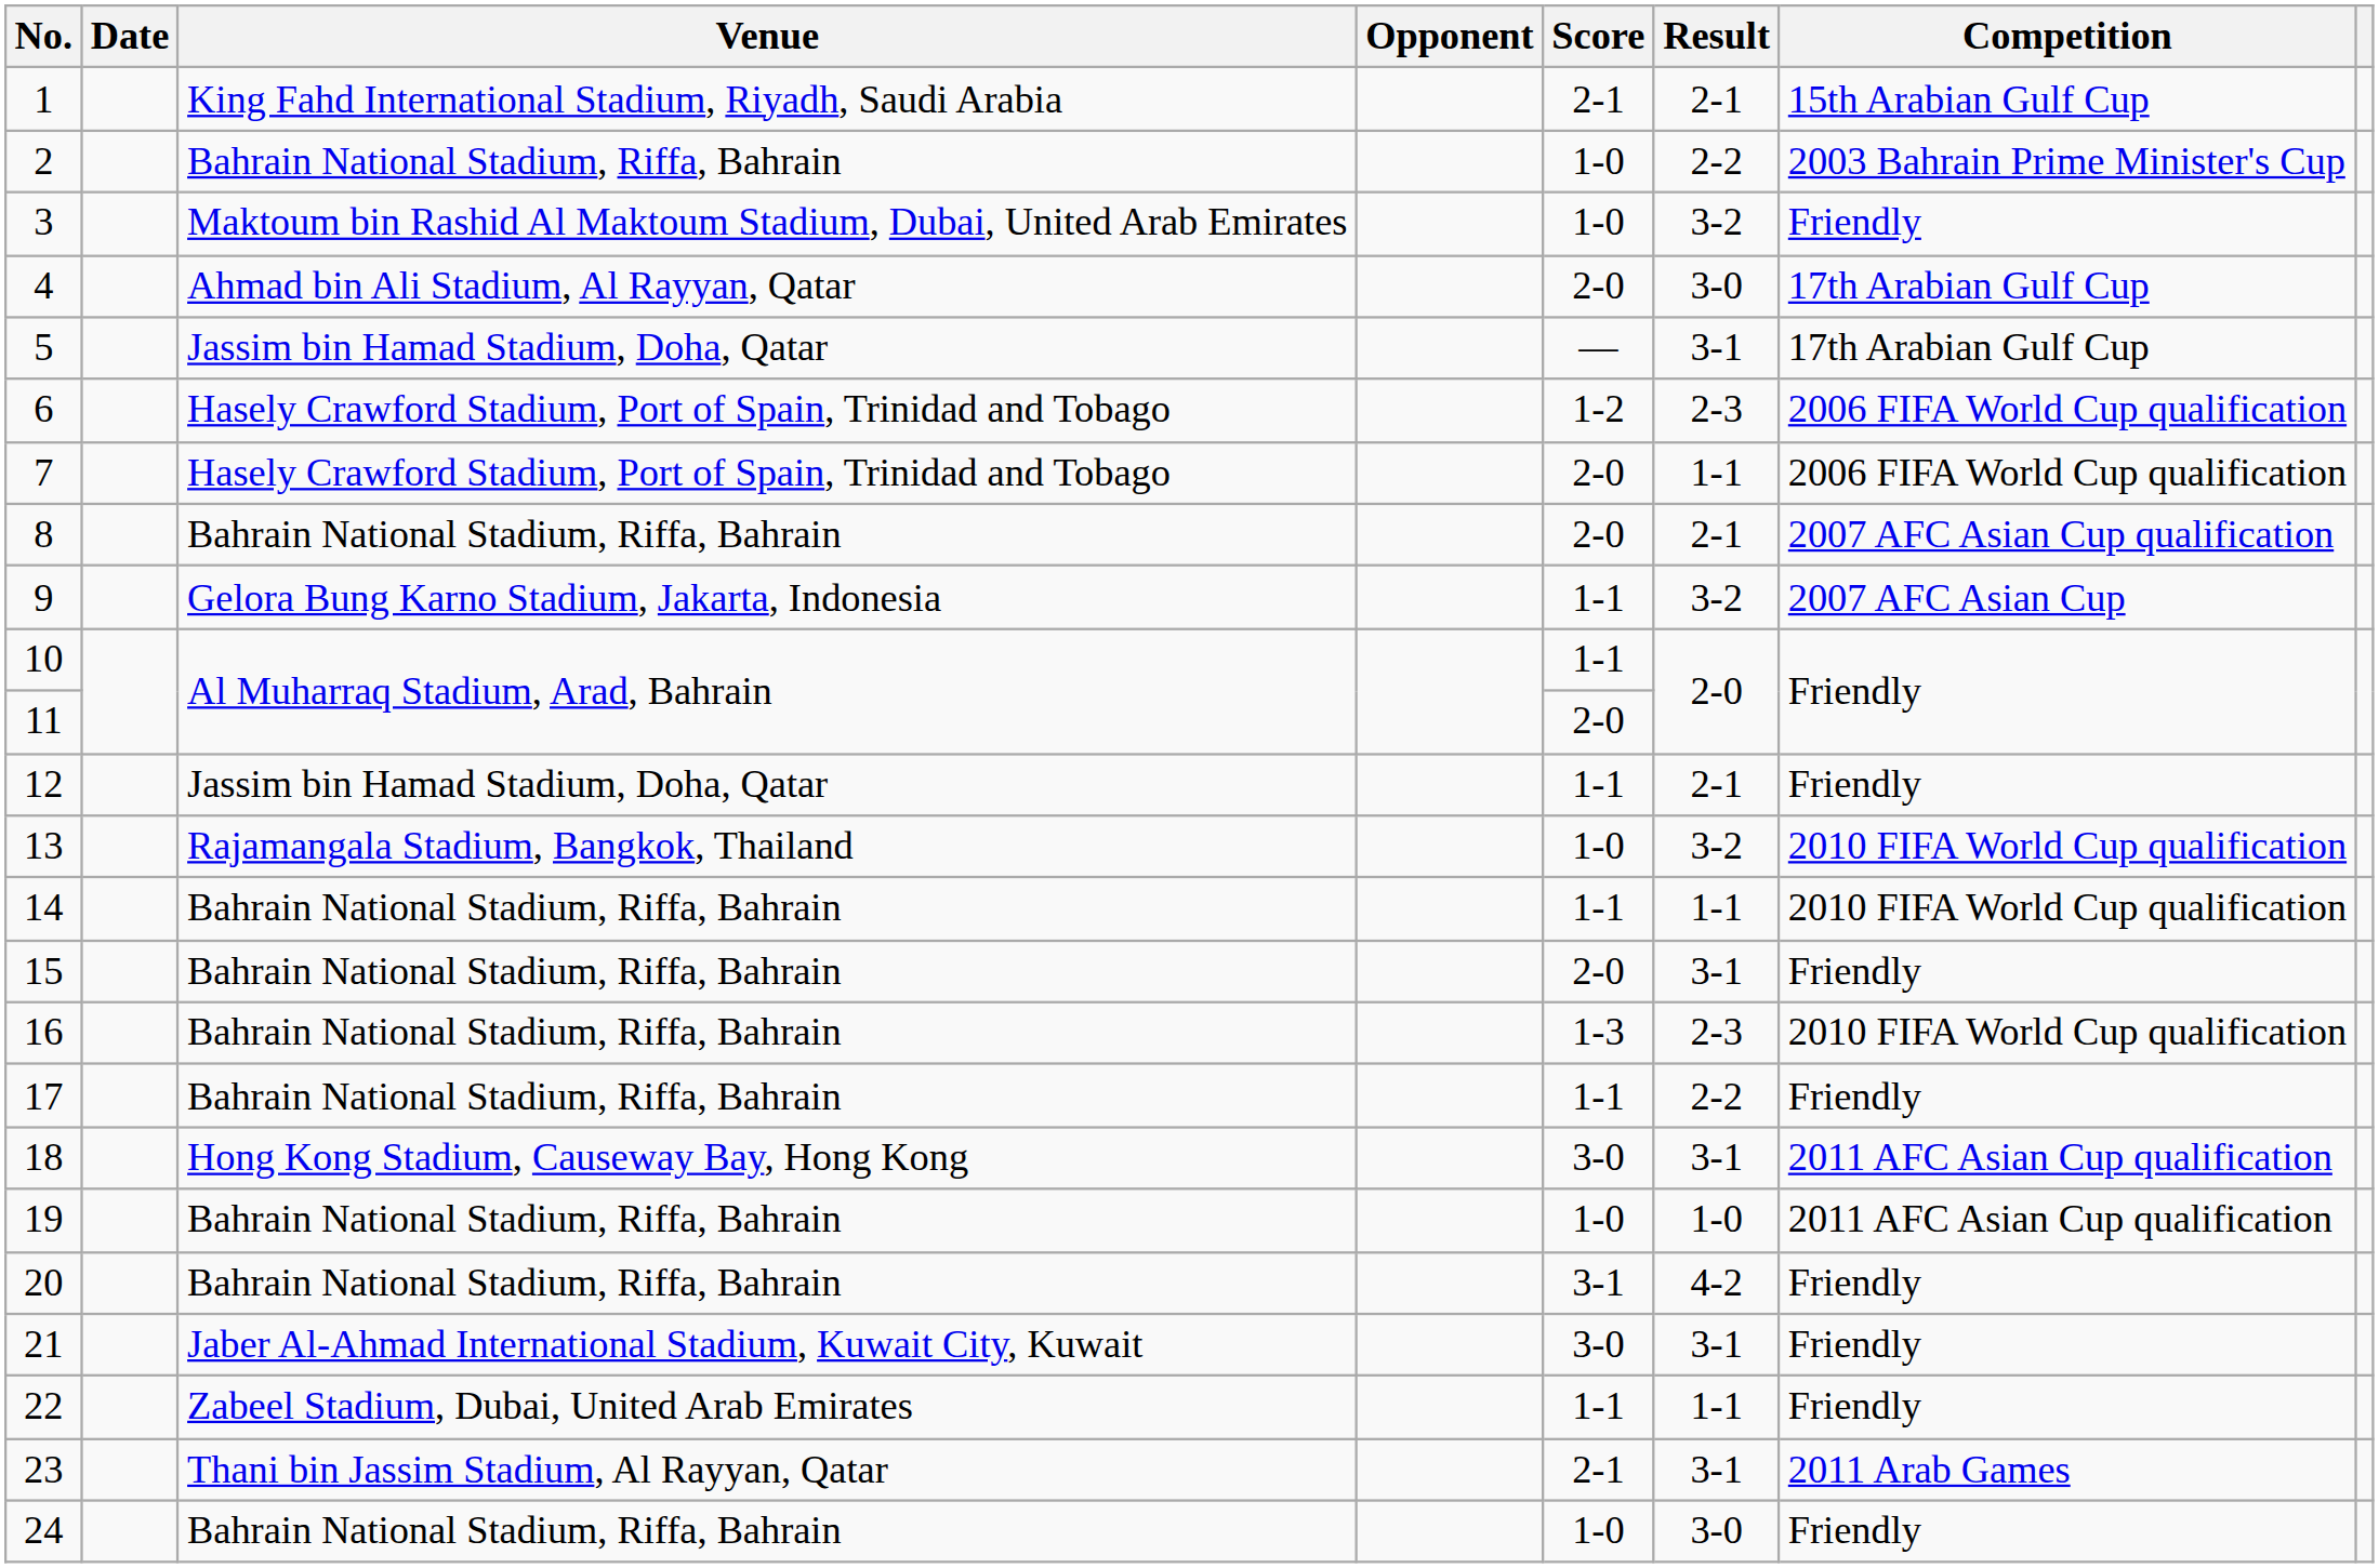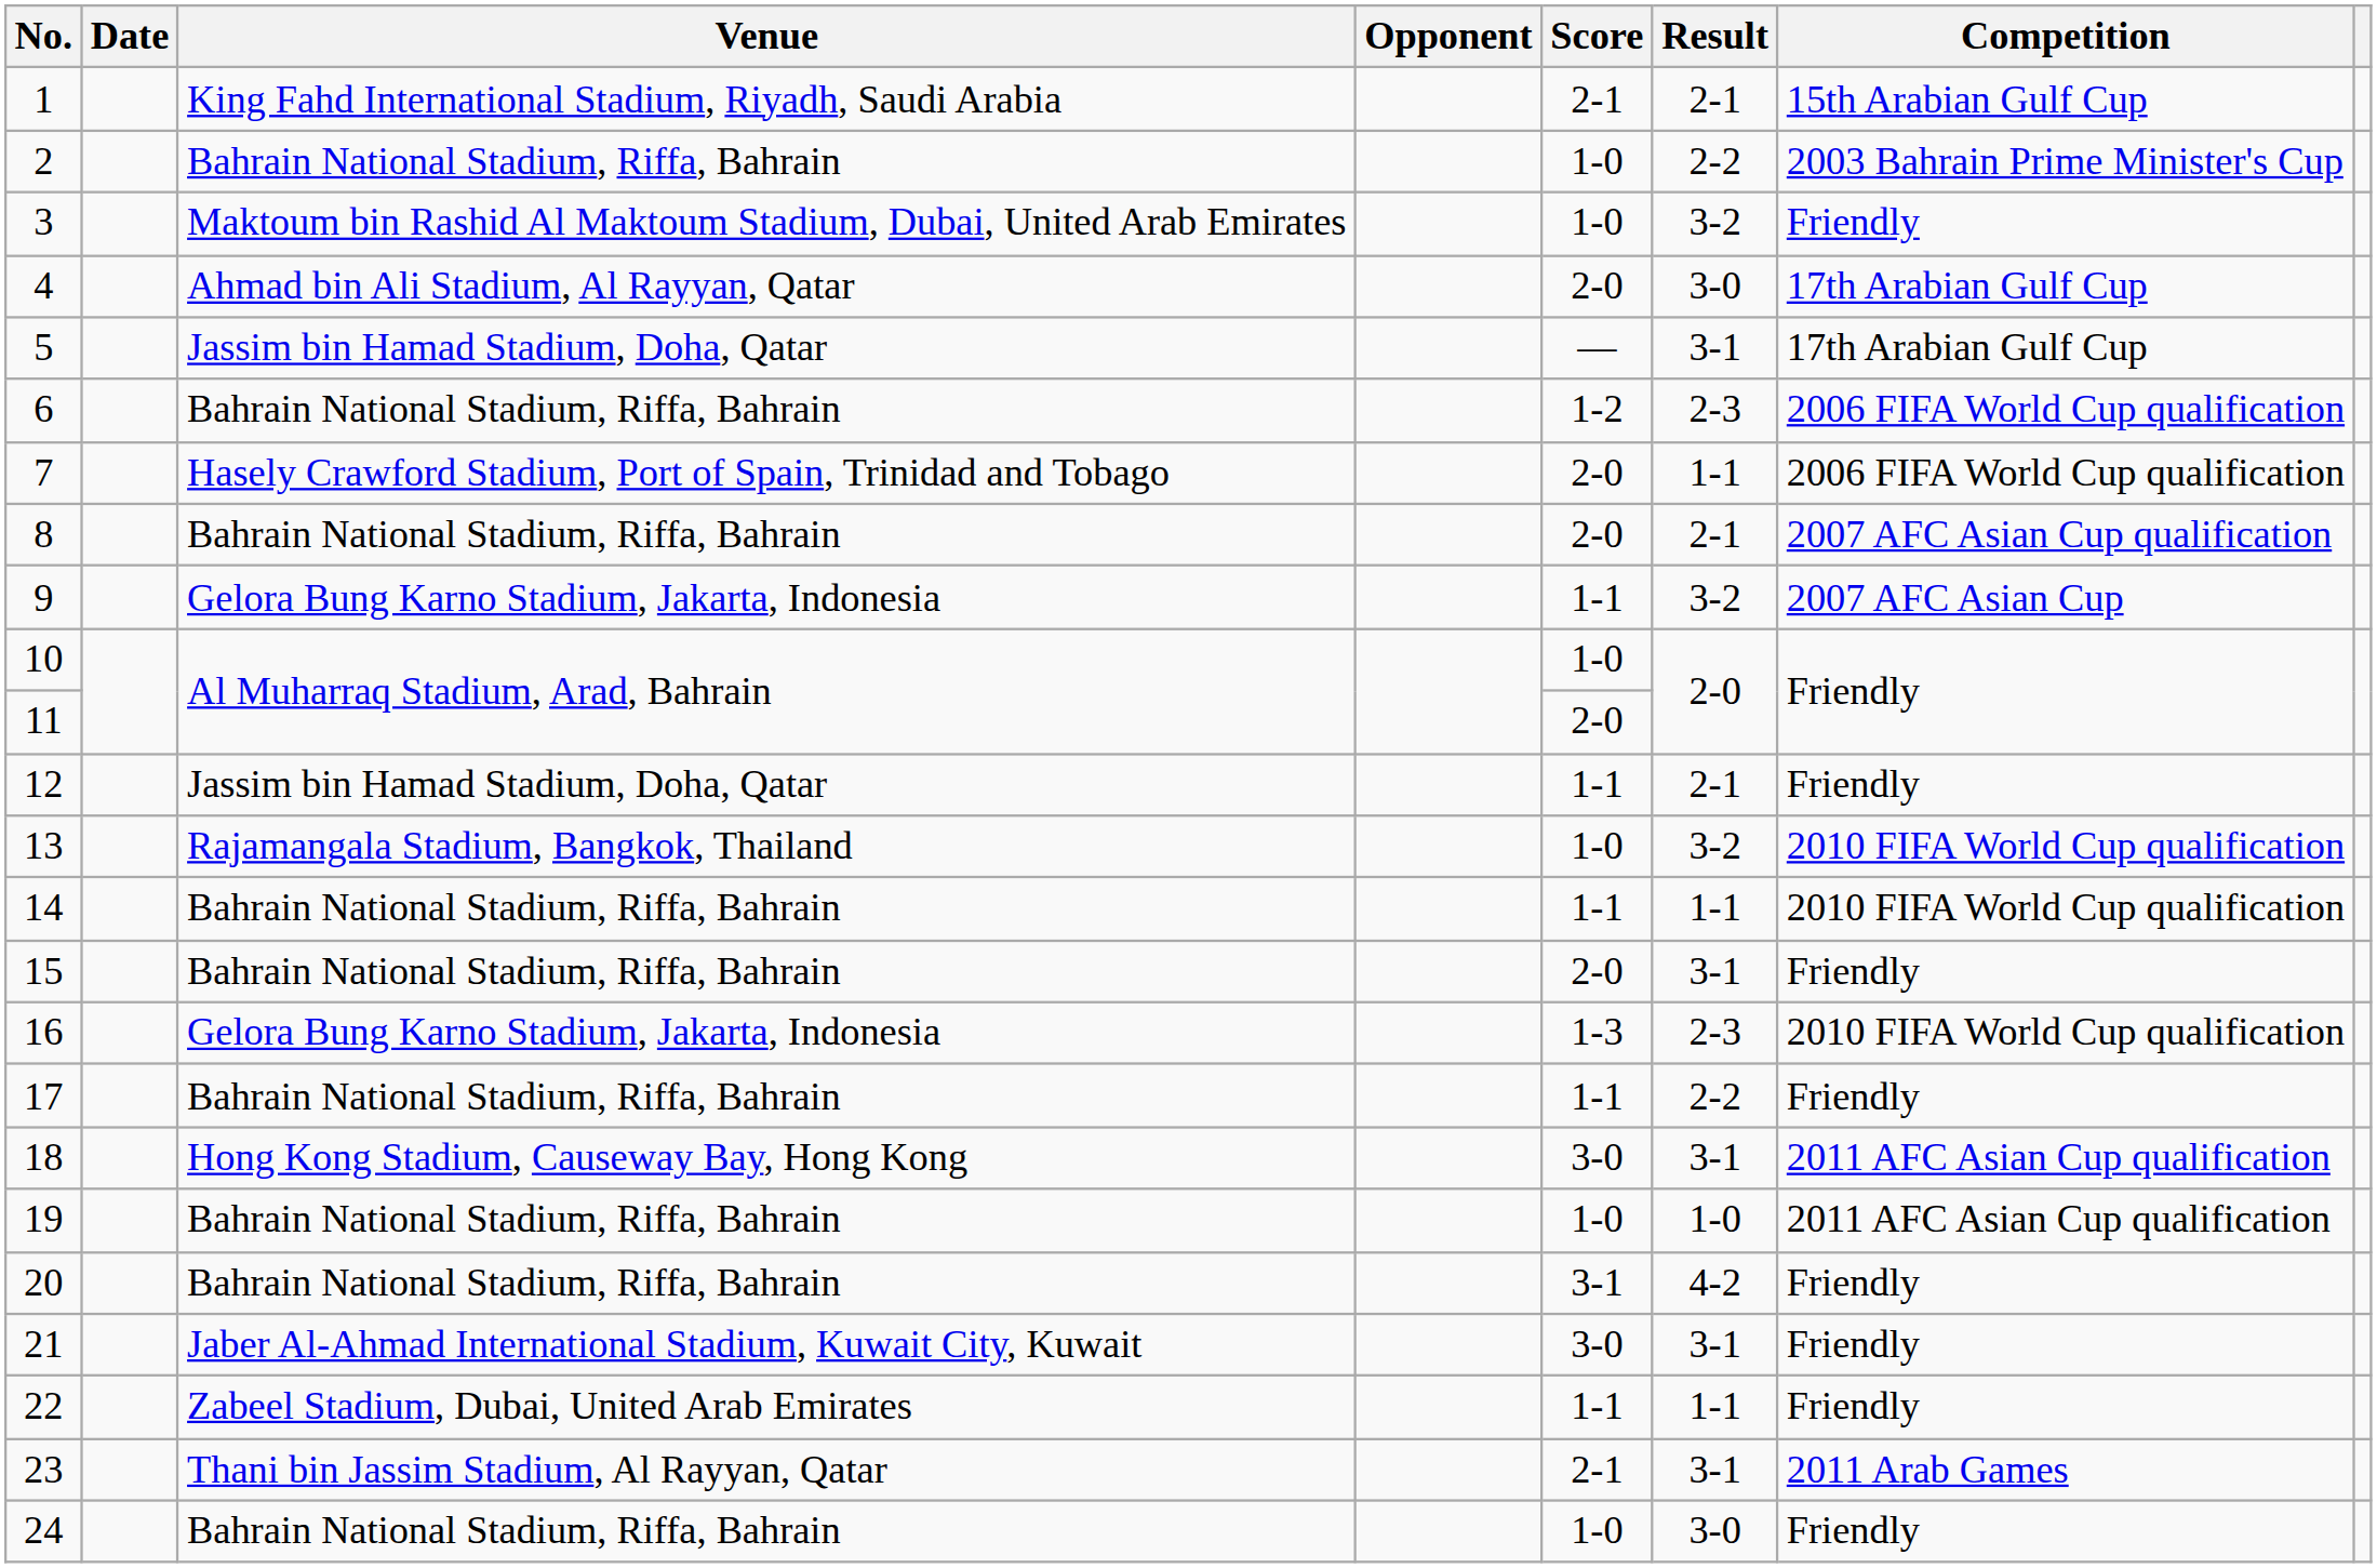6 | Venue: Hasely Crawford Stadium, Port of Spain, Trinidad and Tobago -> Bahrain National Stadium, Riffa, Bahrain
10 | Score: 1-1 -> 1-0
16 | Venue: Bahrain National Stadium, Riffa, Bahrain -> Gelora Bung Karno Stadium, Jakarta, Indonesia
